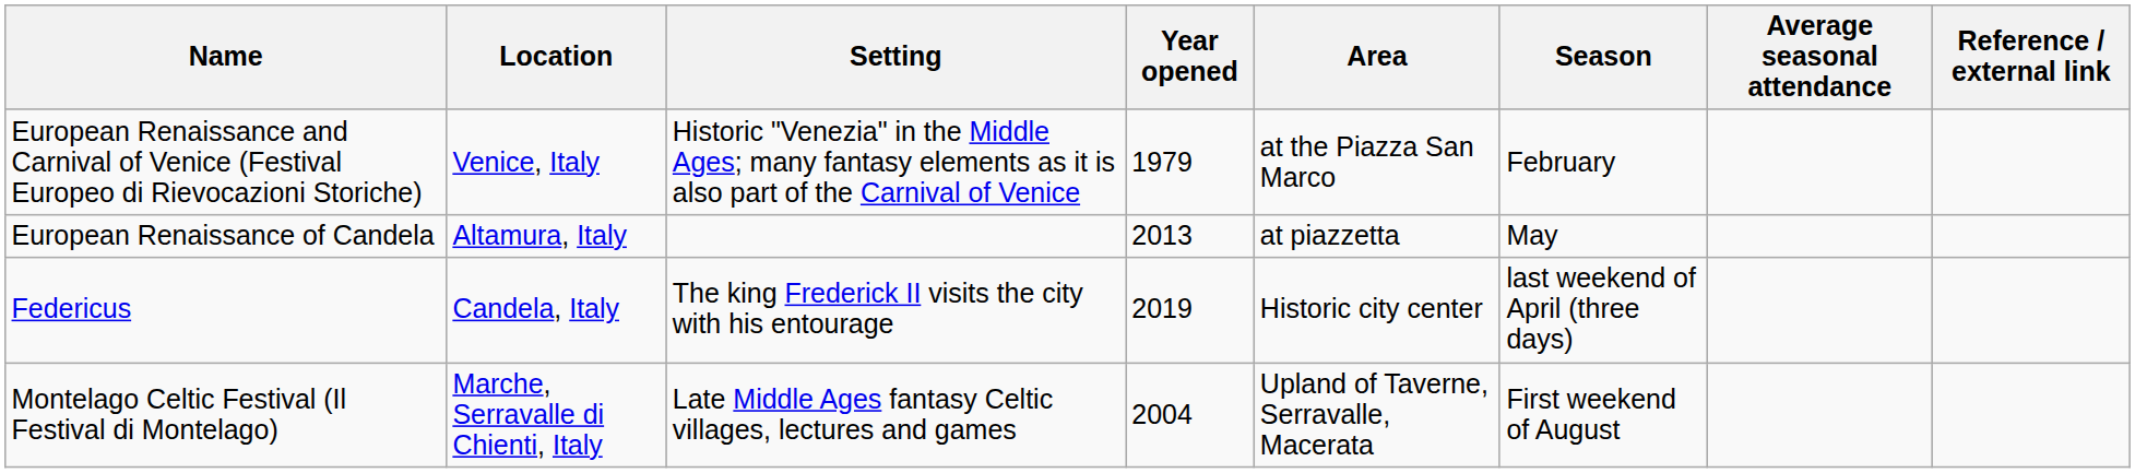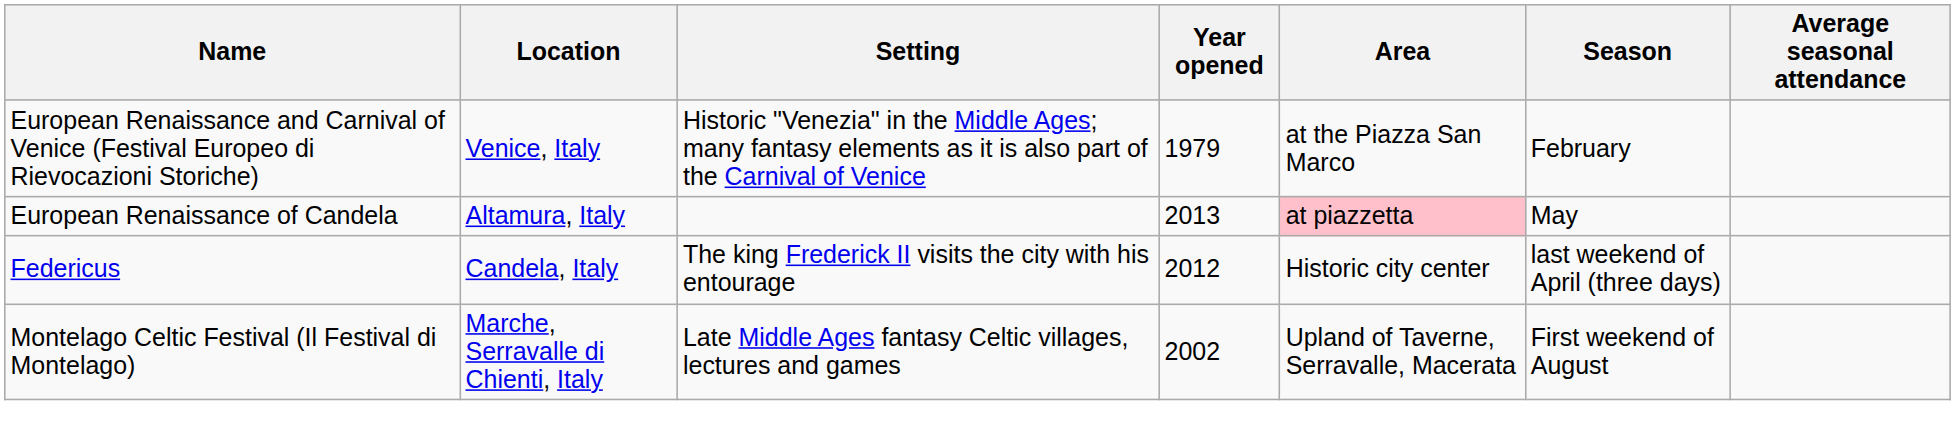- column: Reference / external link
European Renaissance of Candela | Area: no background -> pink background
Federicus | Year opened: 2019 -> 2012
Montelago Celtic Festival (Il Festival di Montelago) | Year opened: 2004 -> 2002
